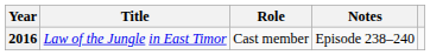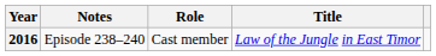columns swapped: Title <-> Notes
